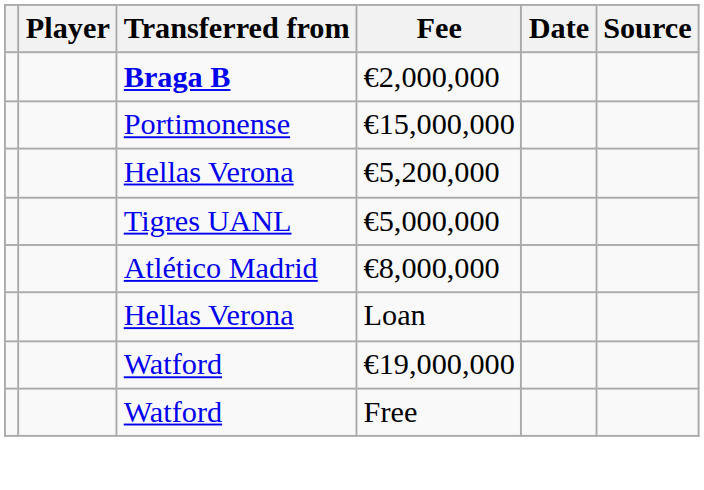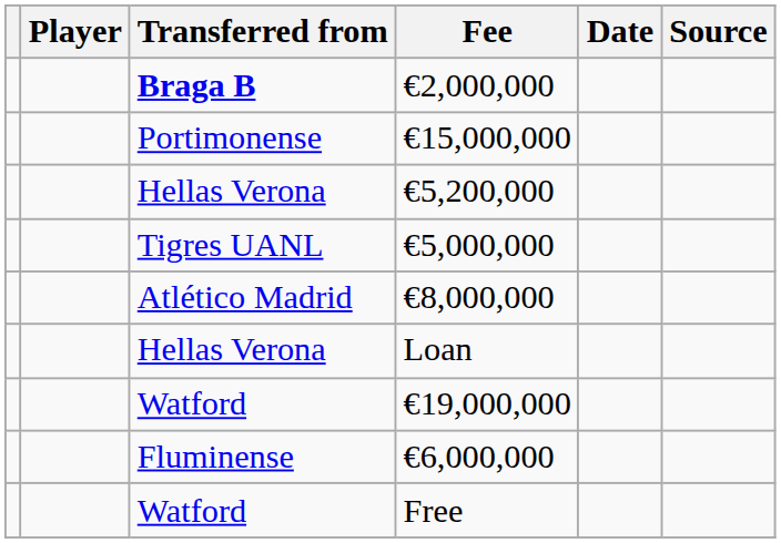+ row: Fluminense | €6,000,000
